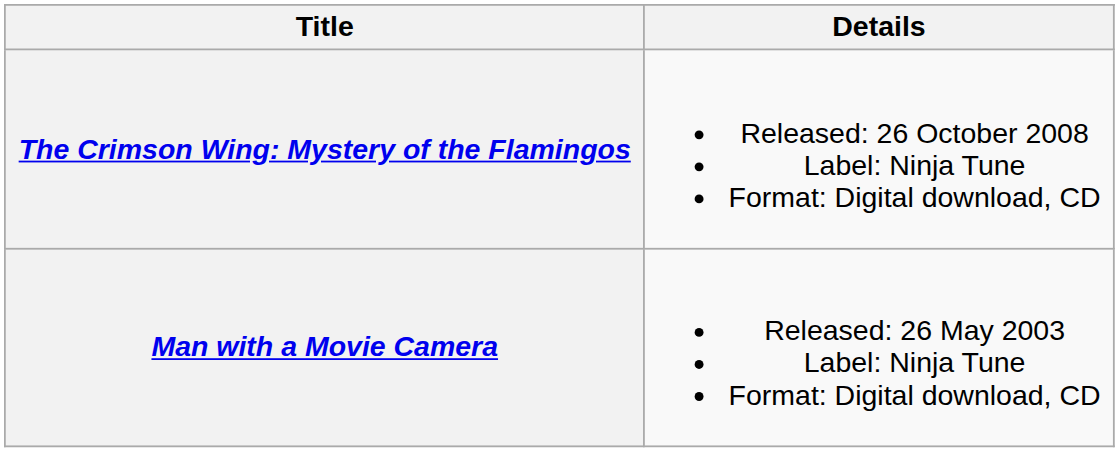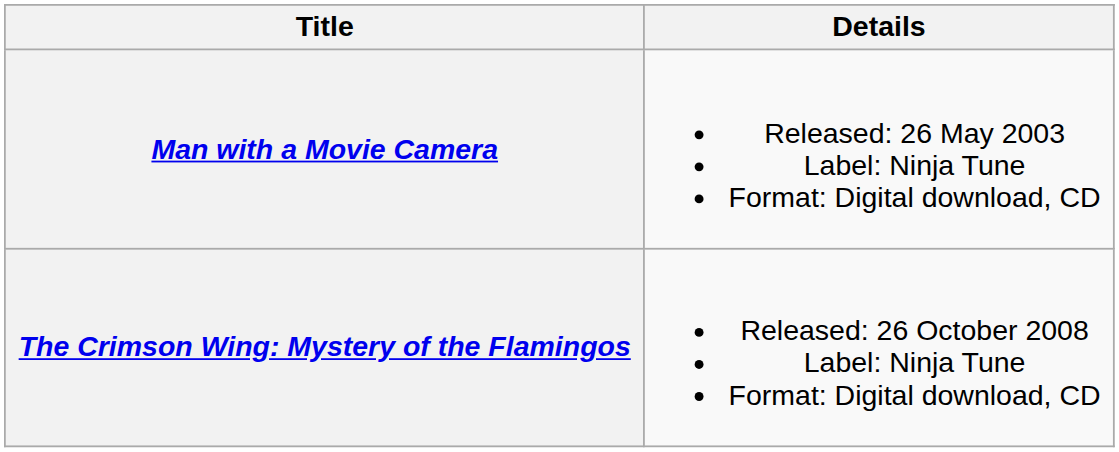rows swapped: Man with a Movie Camera <-> The Crimson Wing: Mystery of the Flamingos
